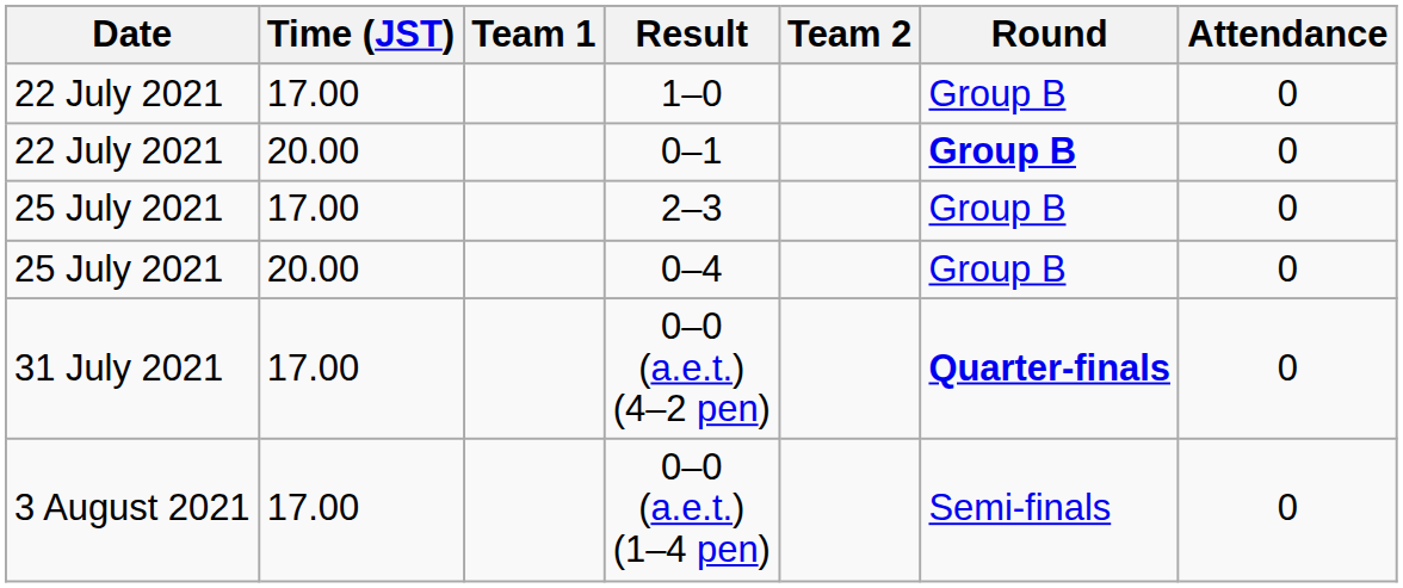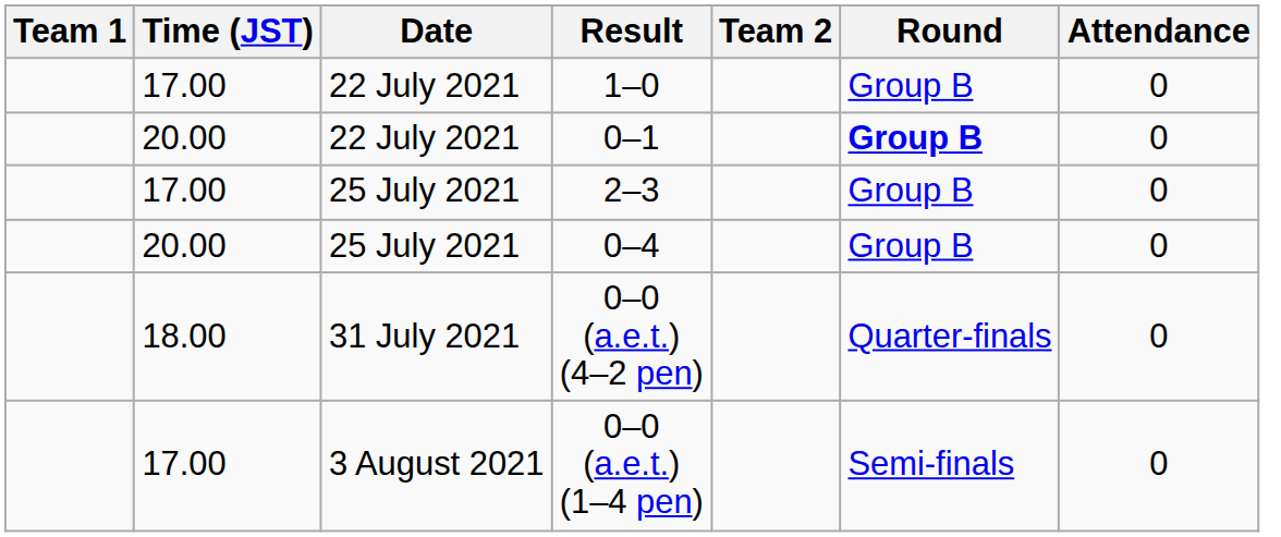columns swapped: Date <-> Team 1
0–0 (a.e.t.) (4–2 pen) | Time (JST): 17.00 -> 18.00
0–0 (a.e.t.) (4–2 pen) | Round: bold -> normal
